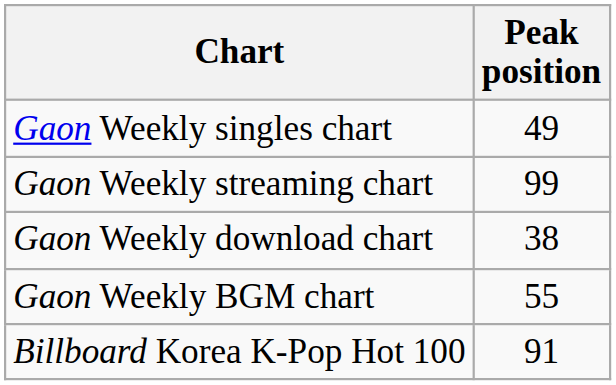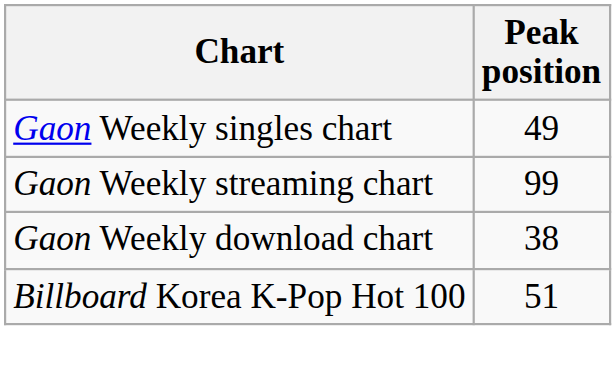- row: Gaon Weekly BGM chart | 55
Billboard Korea K-Pop Hot 100 | Peak position: 91 -> 51
